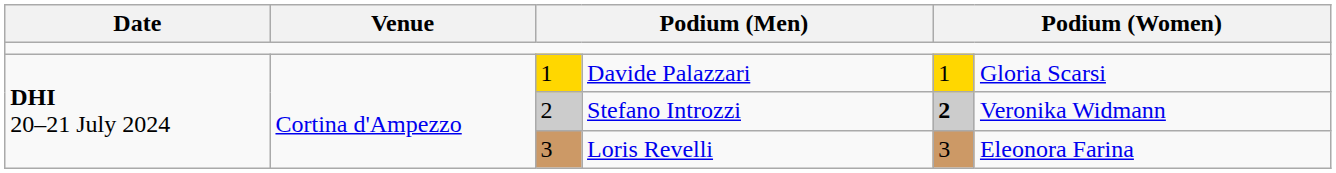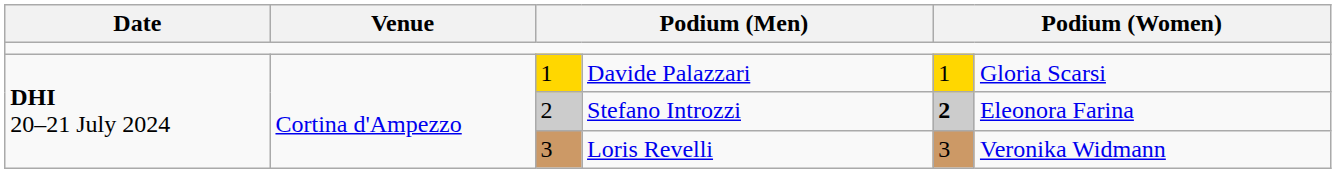Stefano Introzzi | column 6: Veronika Widmann -> Eleonora Farina
Loris Revelli | column 6: Eleonora Farina -> Veronika Widmann
